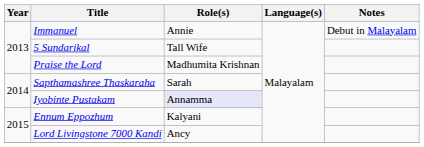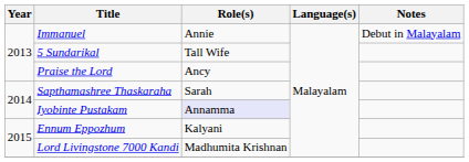Praise the Lord | Role(s): Madhumita Krishnan -> Ancy
Lord Livingstone 7000 Kandi | Role(s): Ancy -> Madhumita Krishnan
